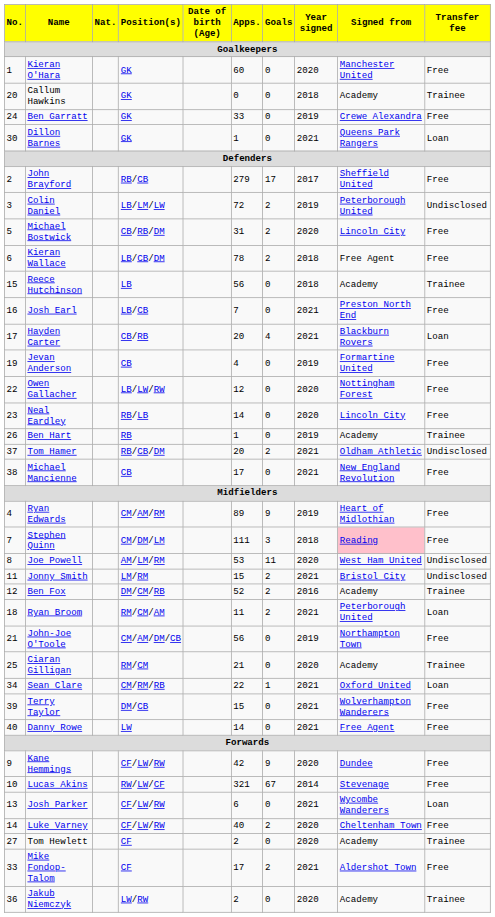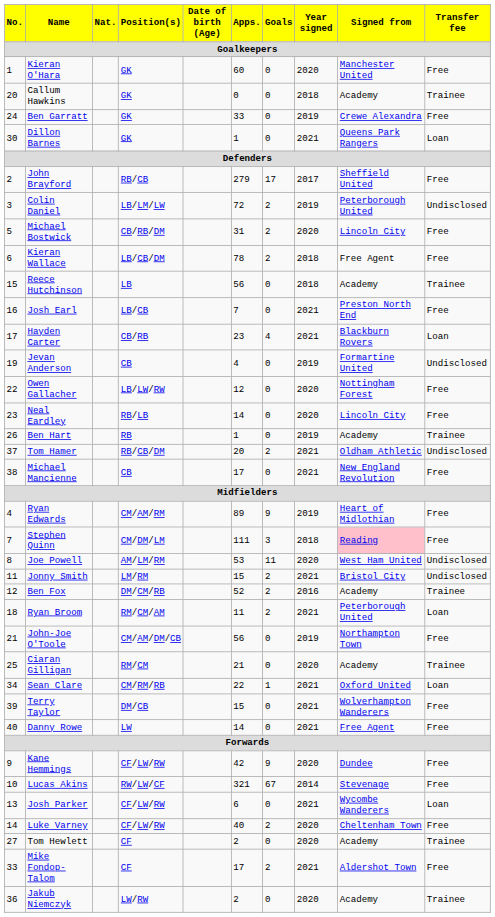Hayden Carter | Apps.: 20 -> 23
Jevan Anderson | Transfer fee: Free -> Undisclosed
